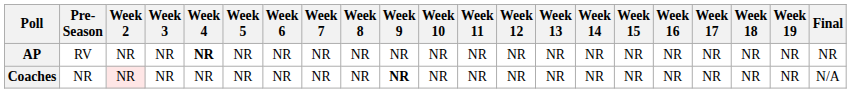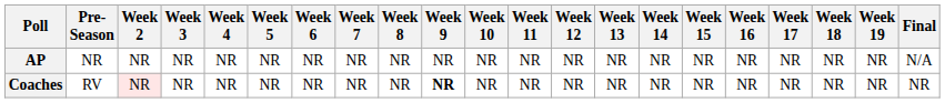AP | Pre- Season: RV -> NR
AP | Week 4: bold -> normal
AP | Final: NR -> N/A
Coaches | Pre- Season: NR -> RV
Coaches | Final: N/A -> NR
